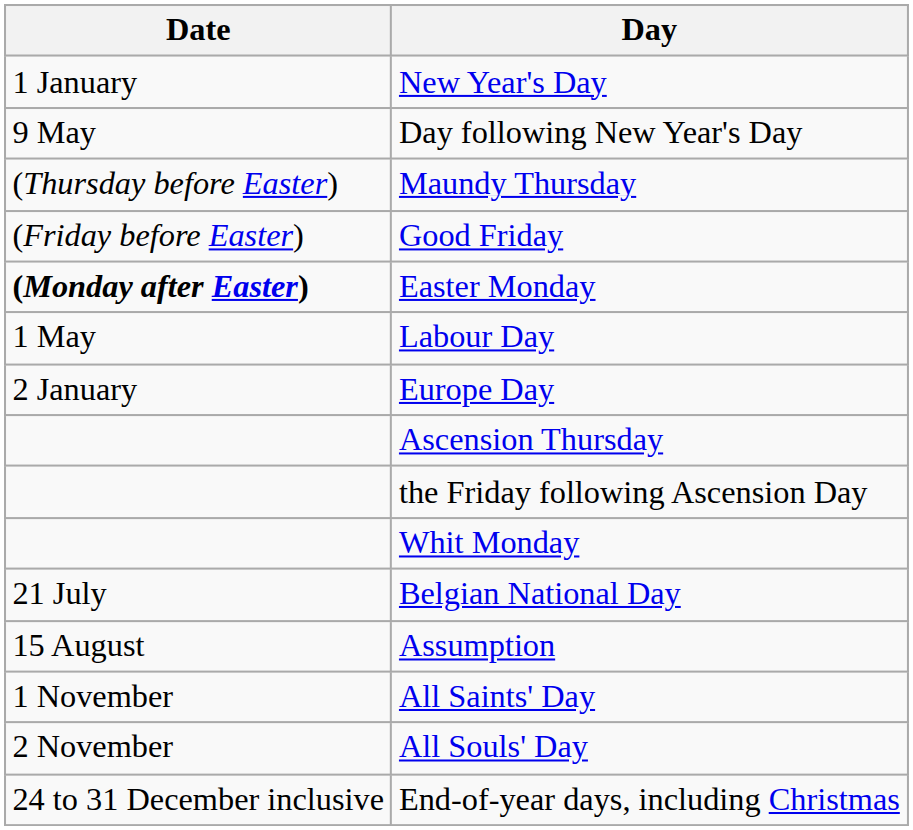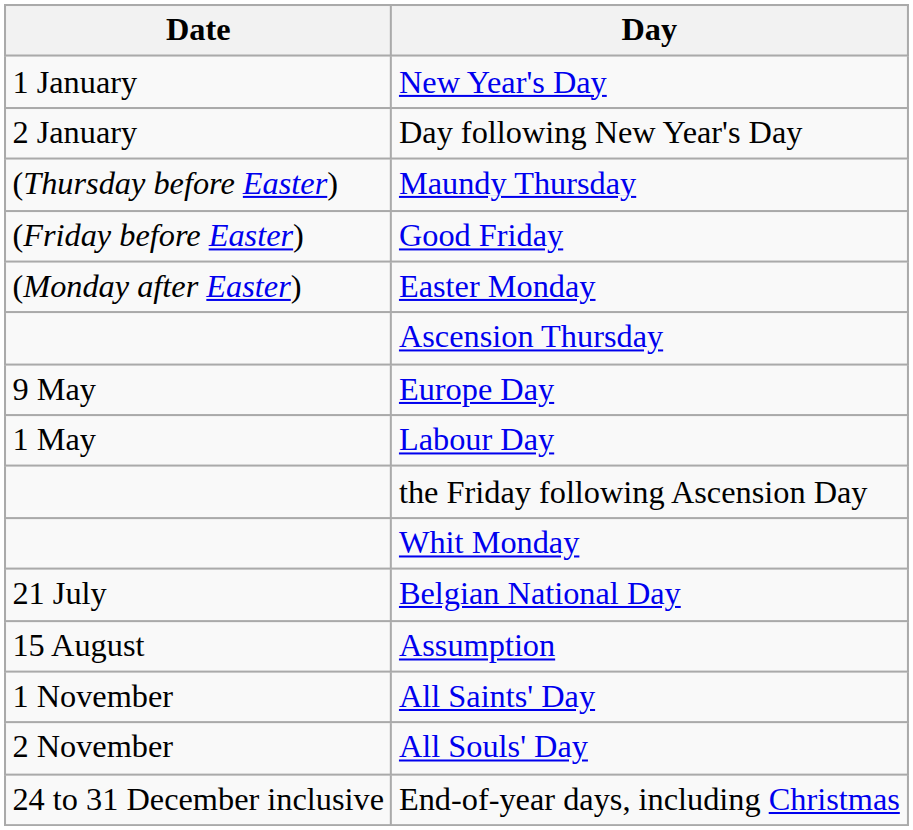Day following New Year's Day | Date: 9 May -> 2 January
Easter Monday | Date: bold -> normal
rows swapped: Labour Day <-> Ascension Thursday
Europe Day | Date: 2 January -> 9 May
